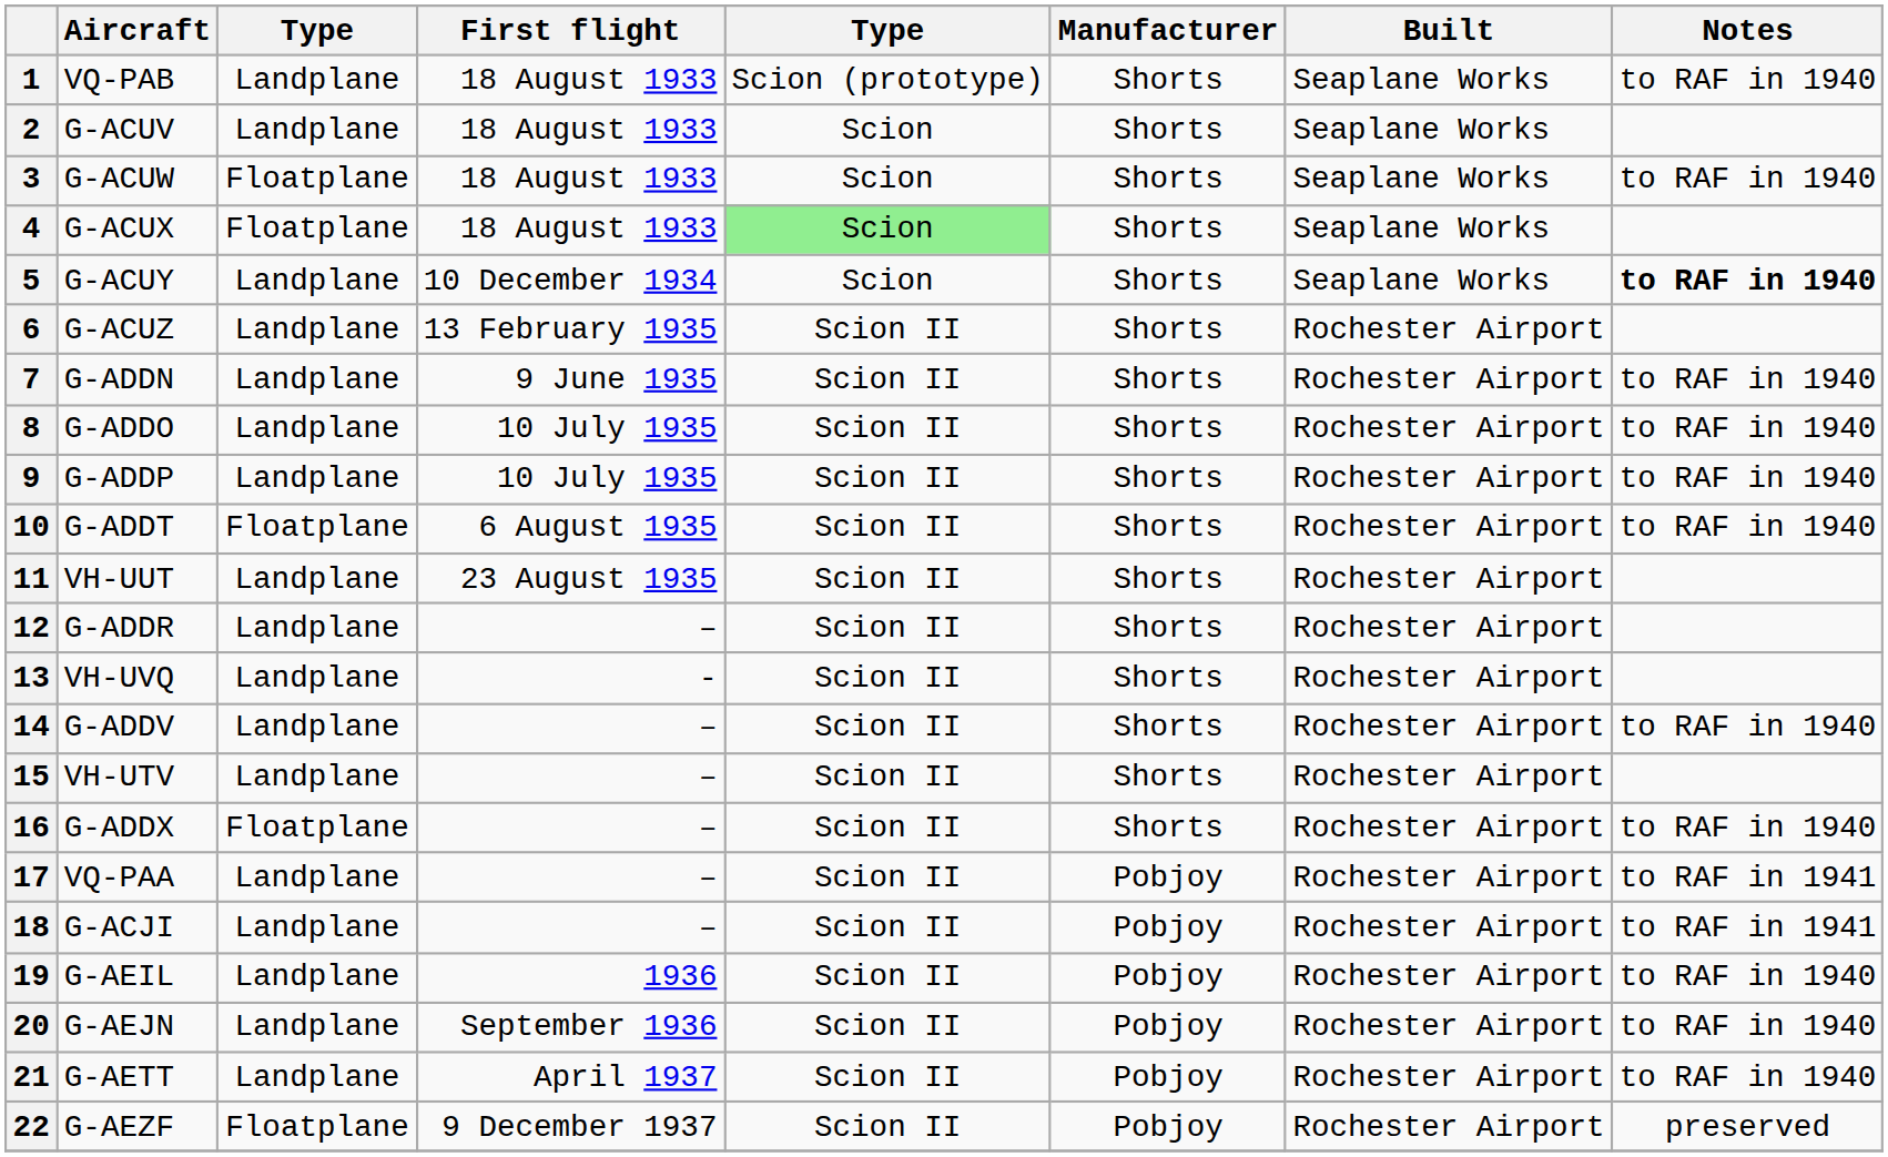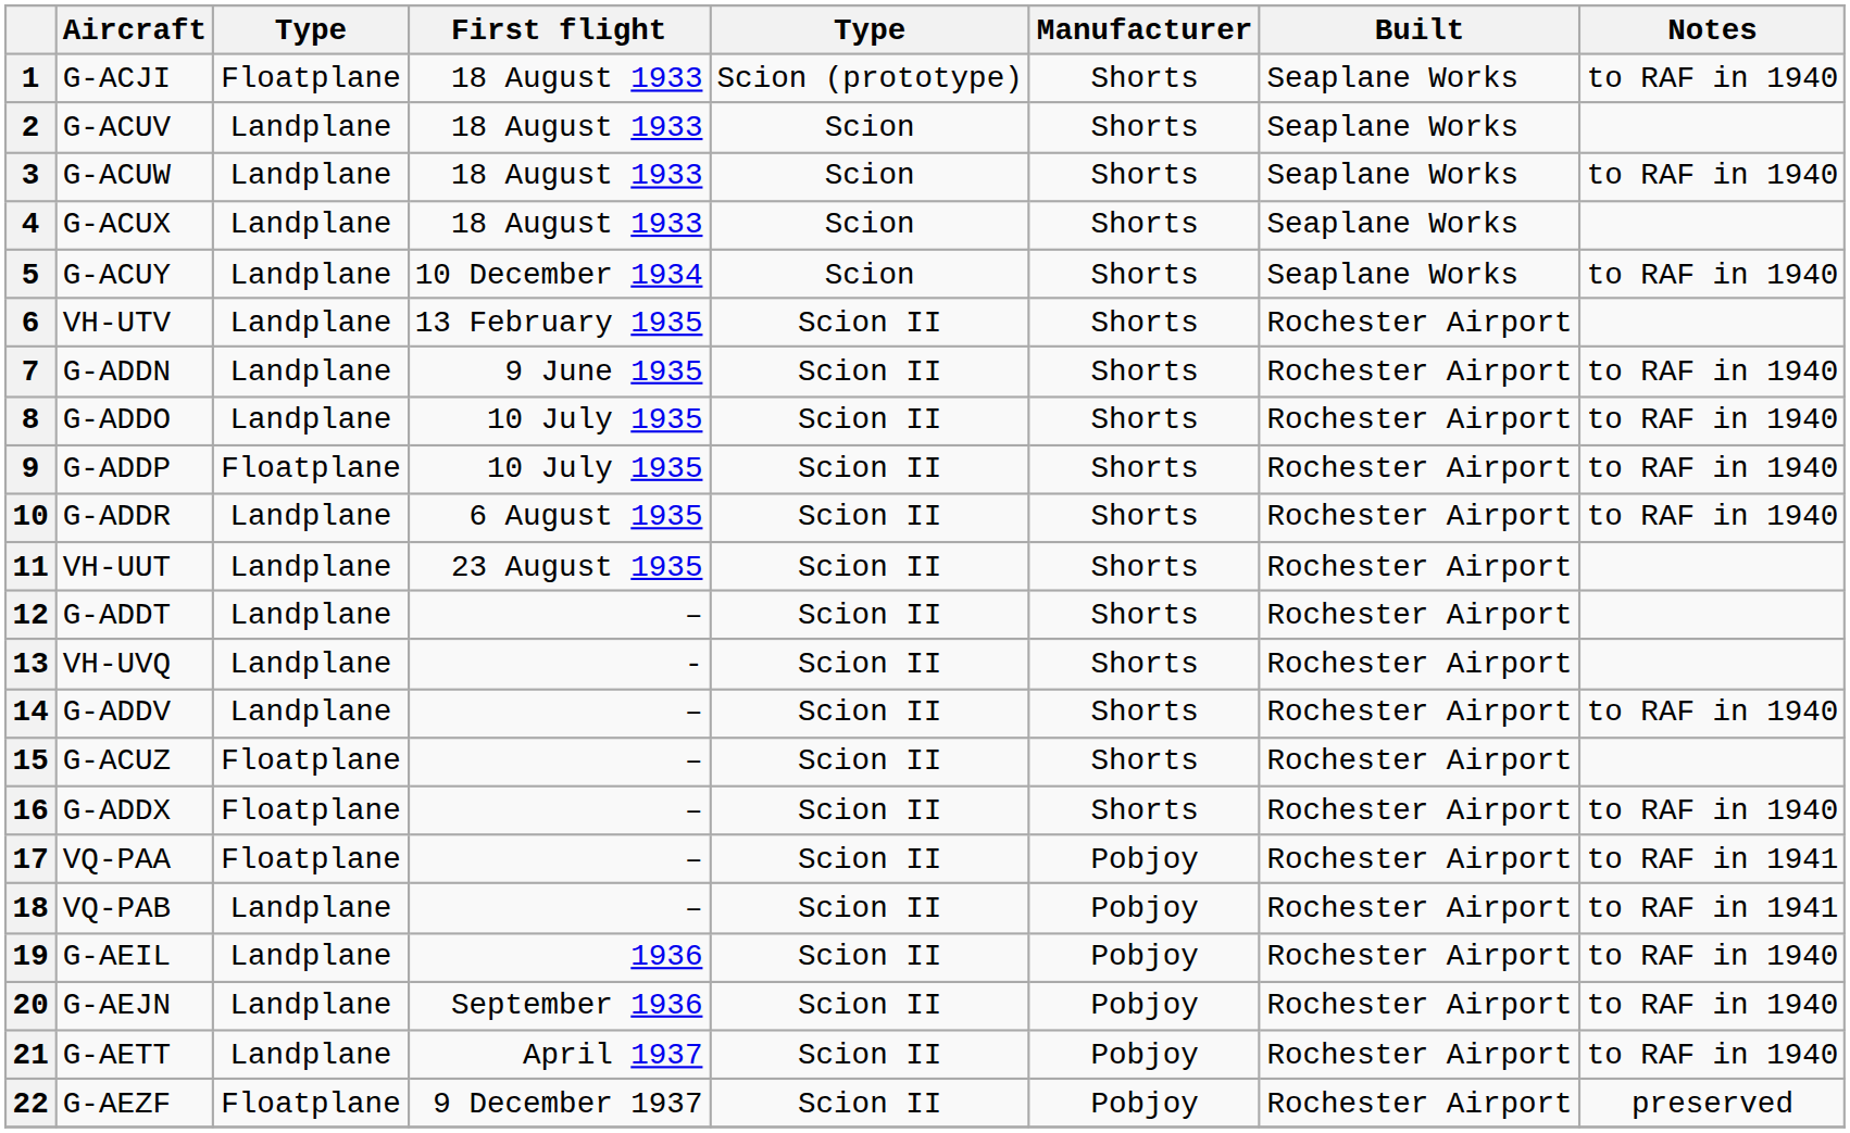1 | Aircraft: VQ-PAB -> G-ACJI
1 | column 3: Landplane -> Floatplane
3 | column 3: Floatplane -> Landplane
4 | column 3: Floatplane -> Landplane
4 | column 5: lightgreen background -> no background
5 | Notes: bold -> normal
6 | Aircraft: G-ACUZ -> VH-UTV
9 | column 3: Landplane -> Floatplane
10 | Aircraft: G-ADDT -> G-ADDR
10 | column 3: Floatplane -> Landplane
12 | Aircraft: G-ADDR -> G-ADDT
15 | Aircraft: VH-UTV -> G-ACUZ
15 | column 3: Landplane -> Floatplane
17 | column 3: Landplane -> Floatplane
18 | Aircraft: G-ACJI -> VQ-PAB
